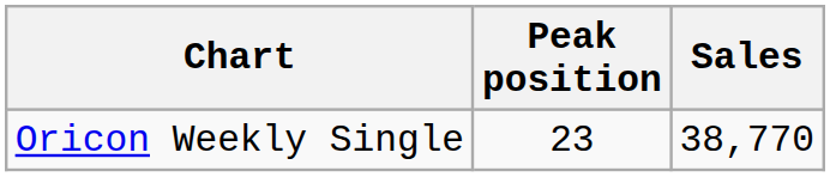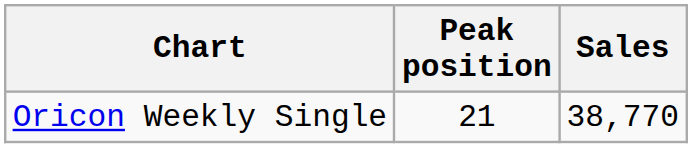Oricon Weekly Single | Peak position: 23 -> 21
